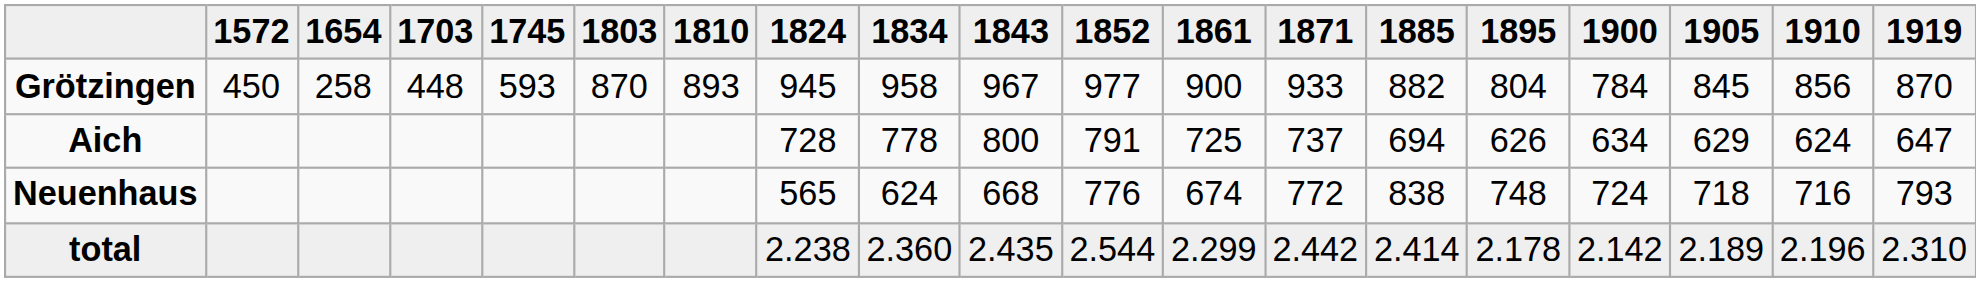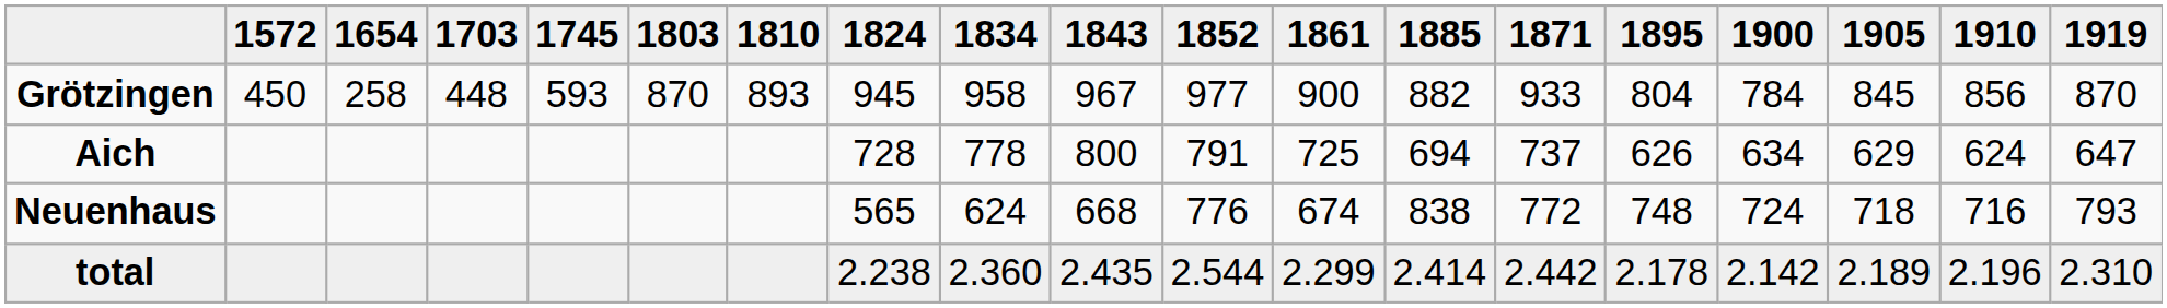columns swapped: 1871 <-> 1885
